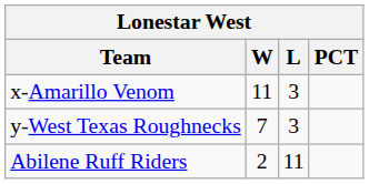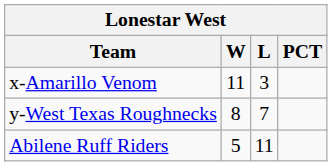y-West Texas Roughnecks | W: 7 -> 8
y-West Texas Roughnecks | L: 3 -> 7
Abilene Ruff Riders | W: 2 -> 5
